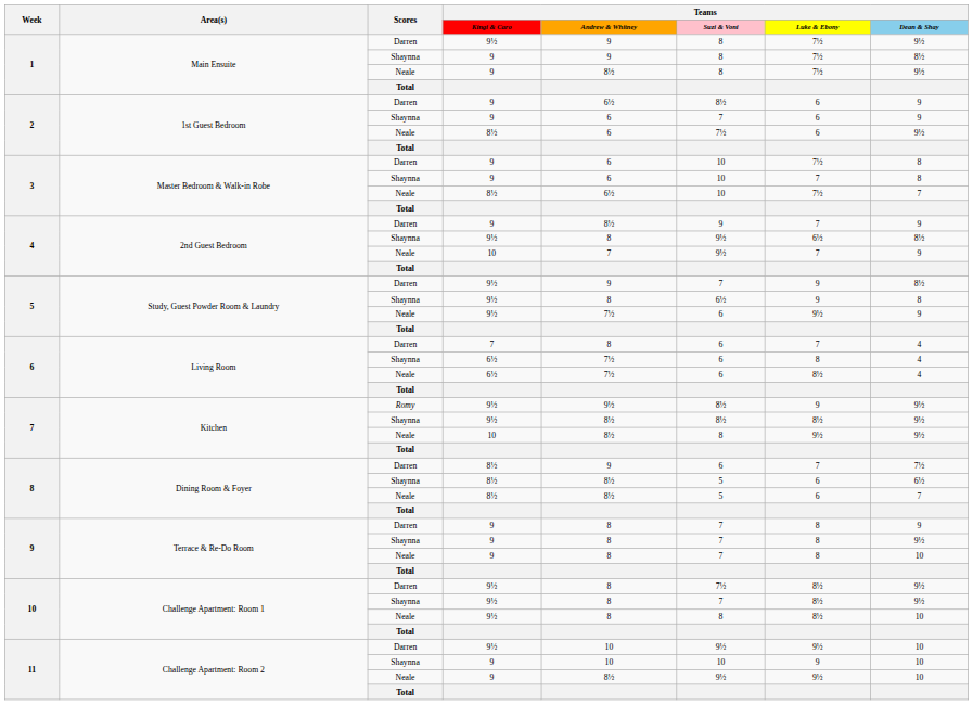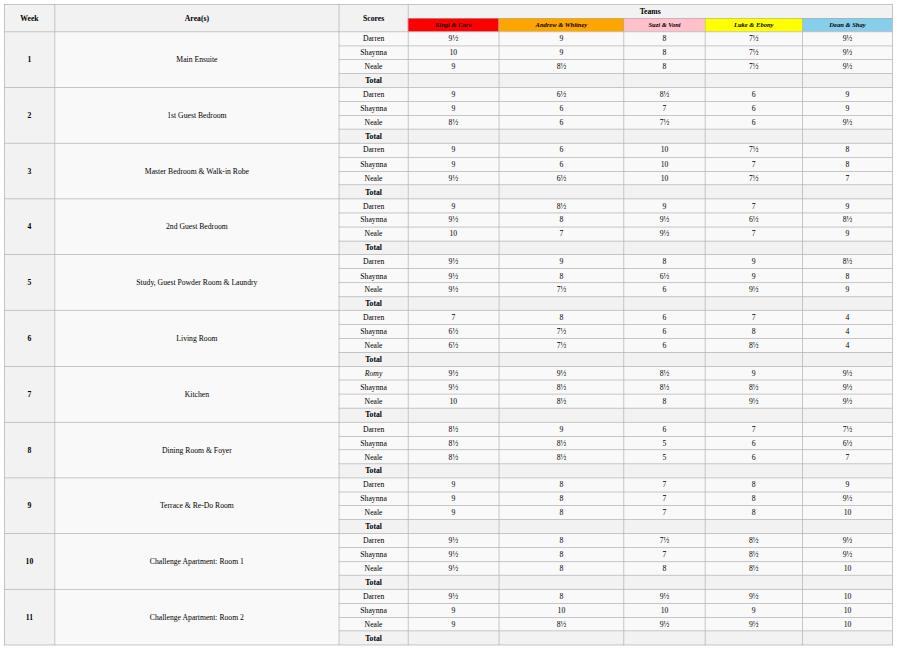1 / Shaynna | Teams / Kingi & Caro: 9 -> 10
1 / Shaynna | Teams / Dean & Shay: 8½ -> 9½
3 / Neale | Teams / Kingi & Caro: 8½ -> 9½
5 / Darren | Teams / Suzi & Voni: 7 -> 8
11 / Darren | Teams / Andrew & Whitney: 10 -> 8
